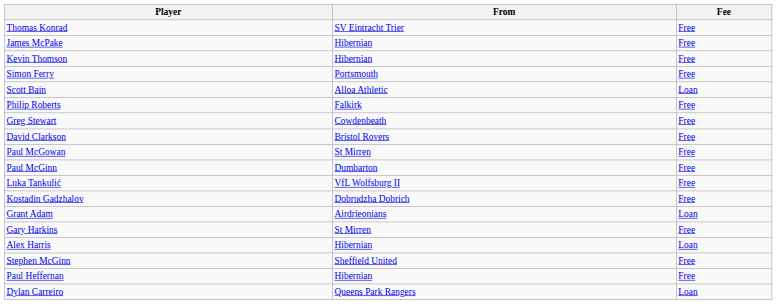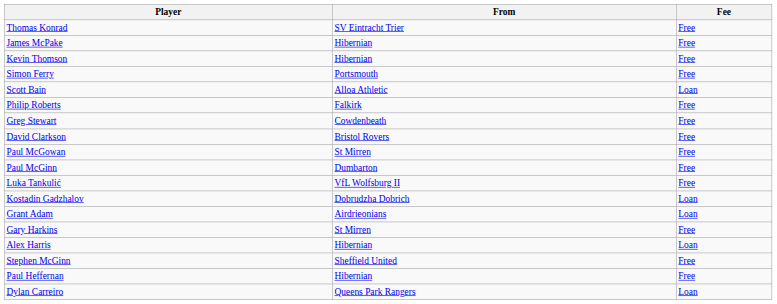Kostadin Gadzhalov | Fee: Free -> Loan
